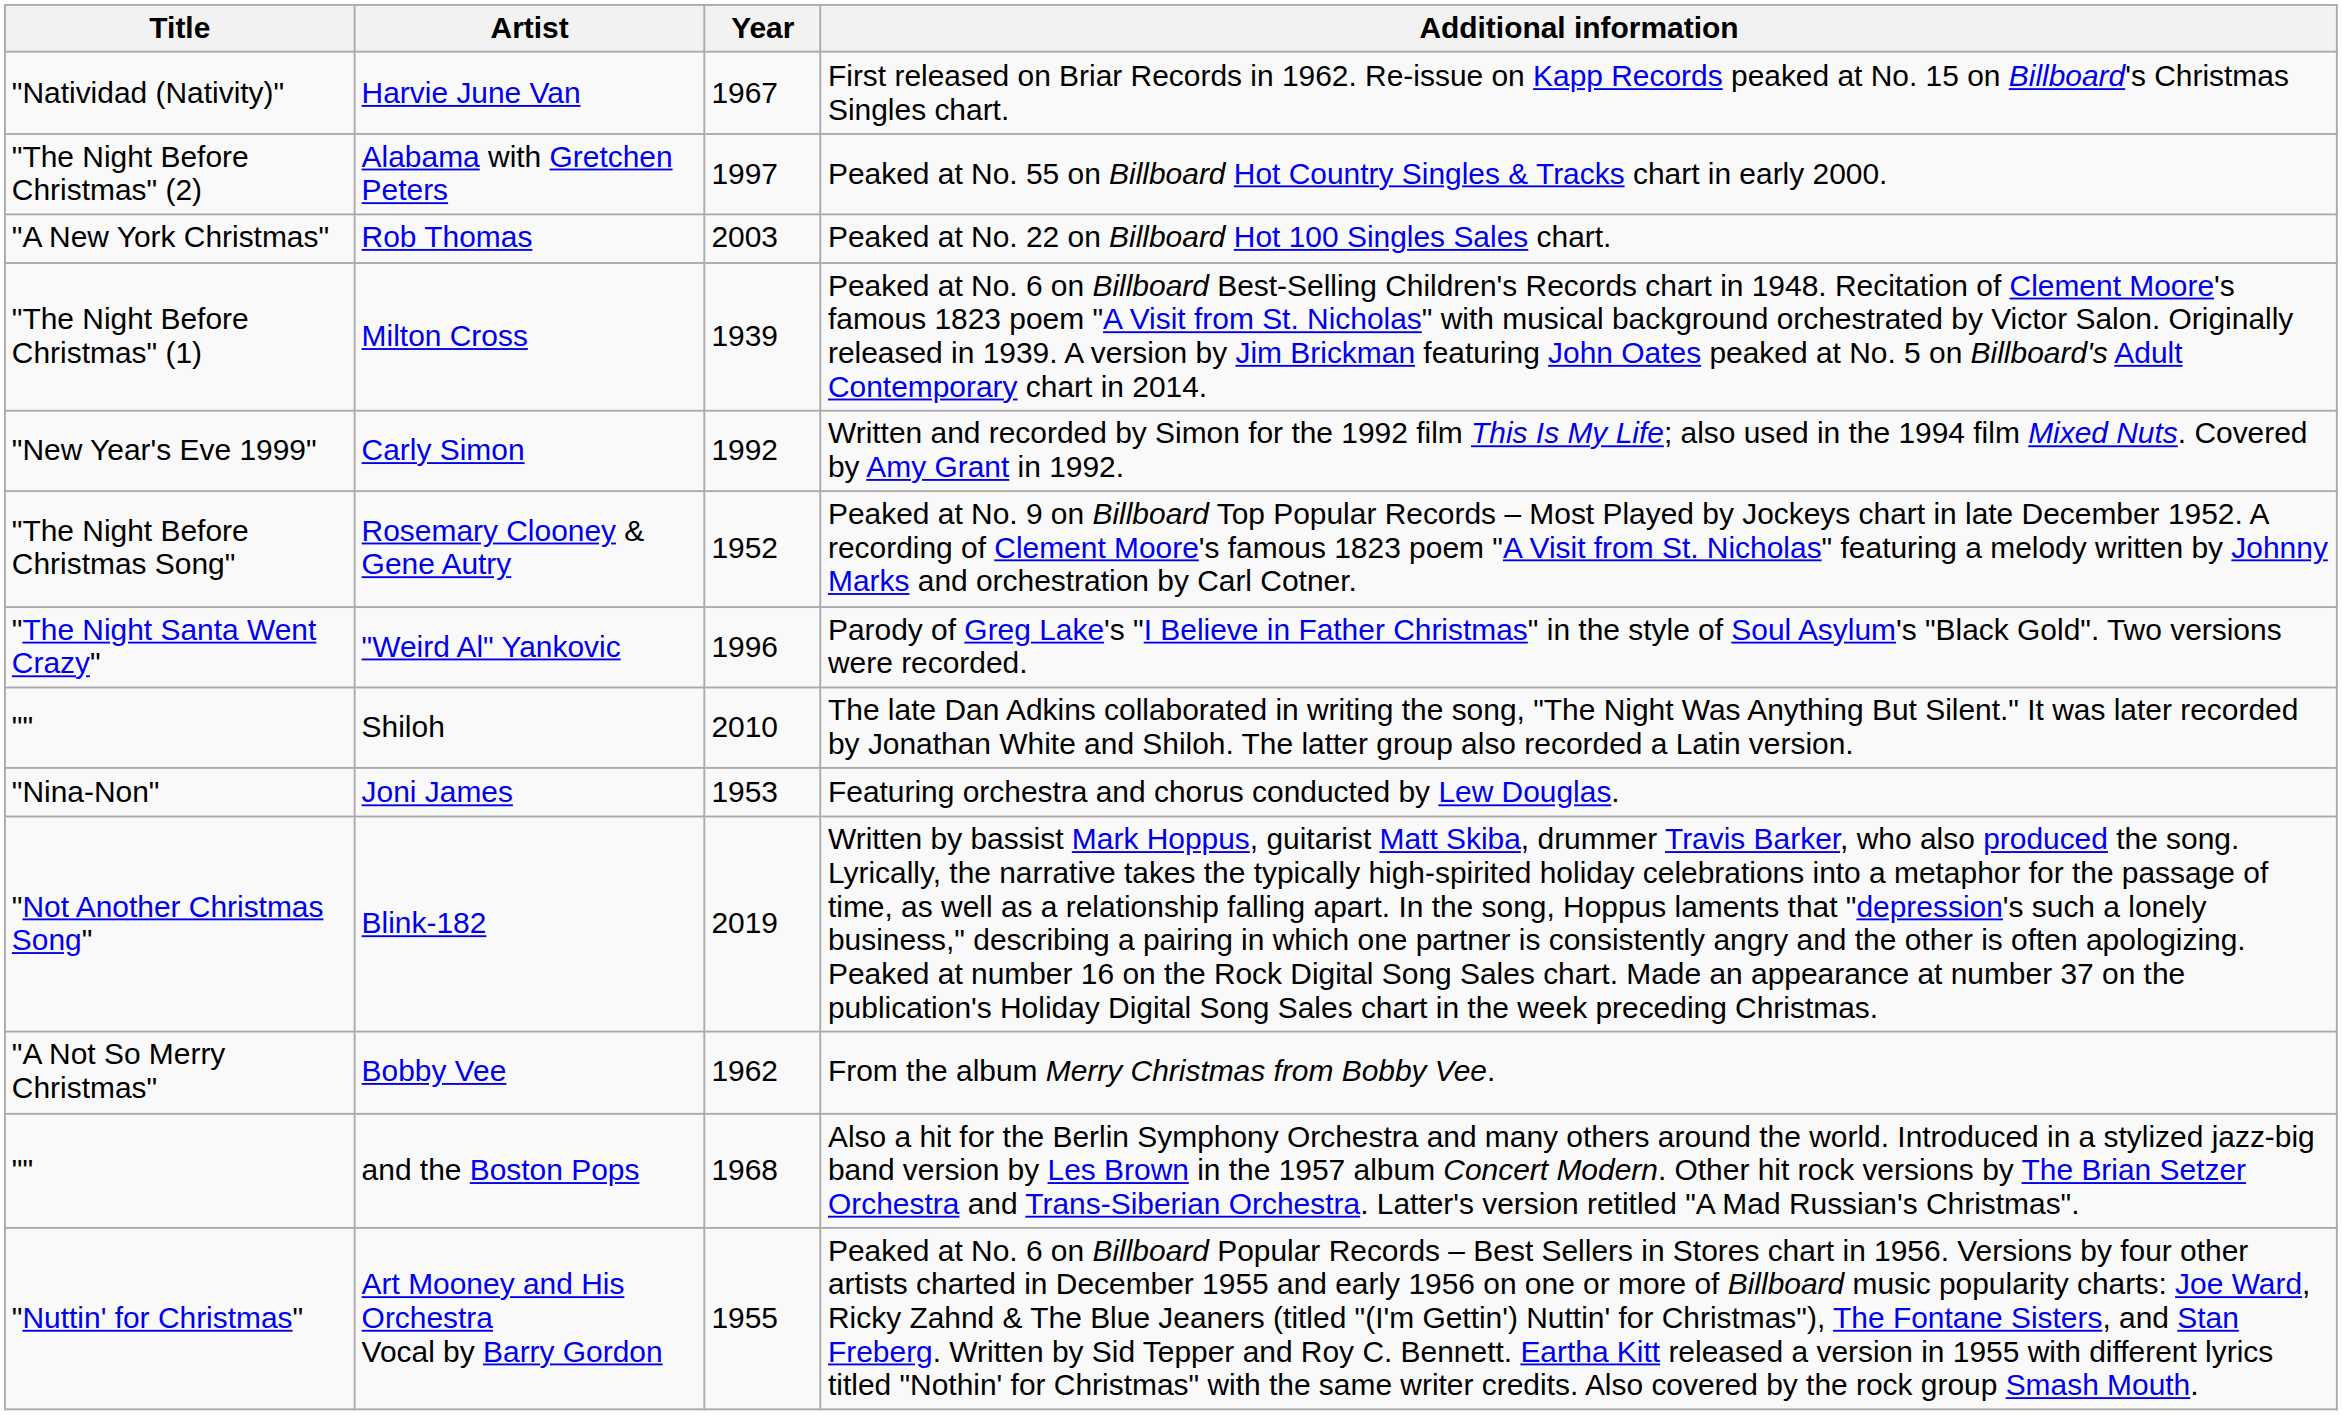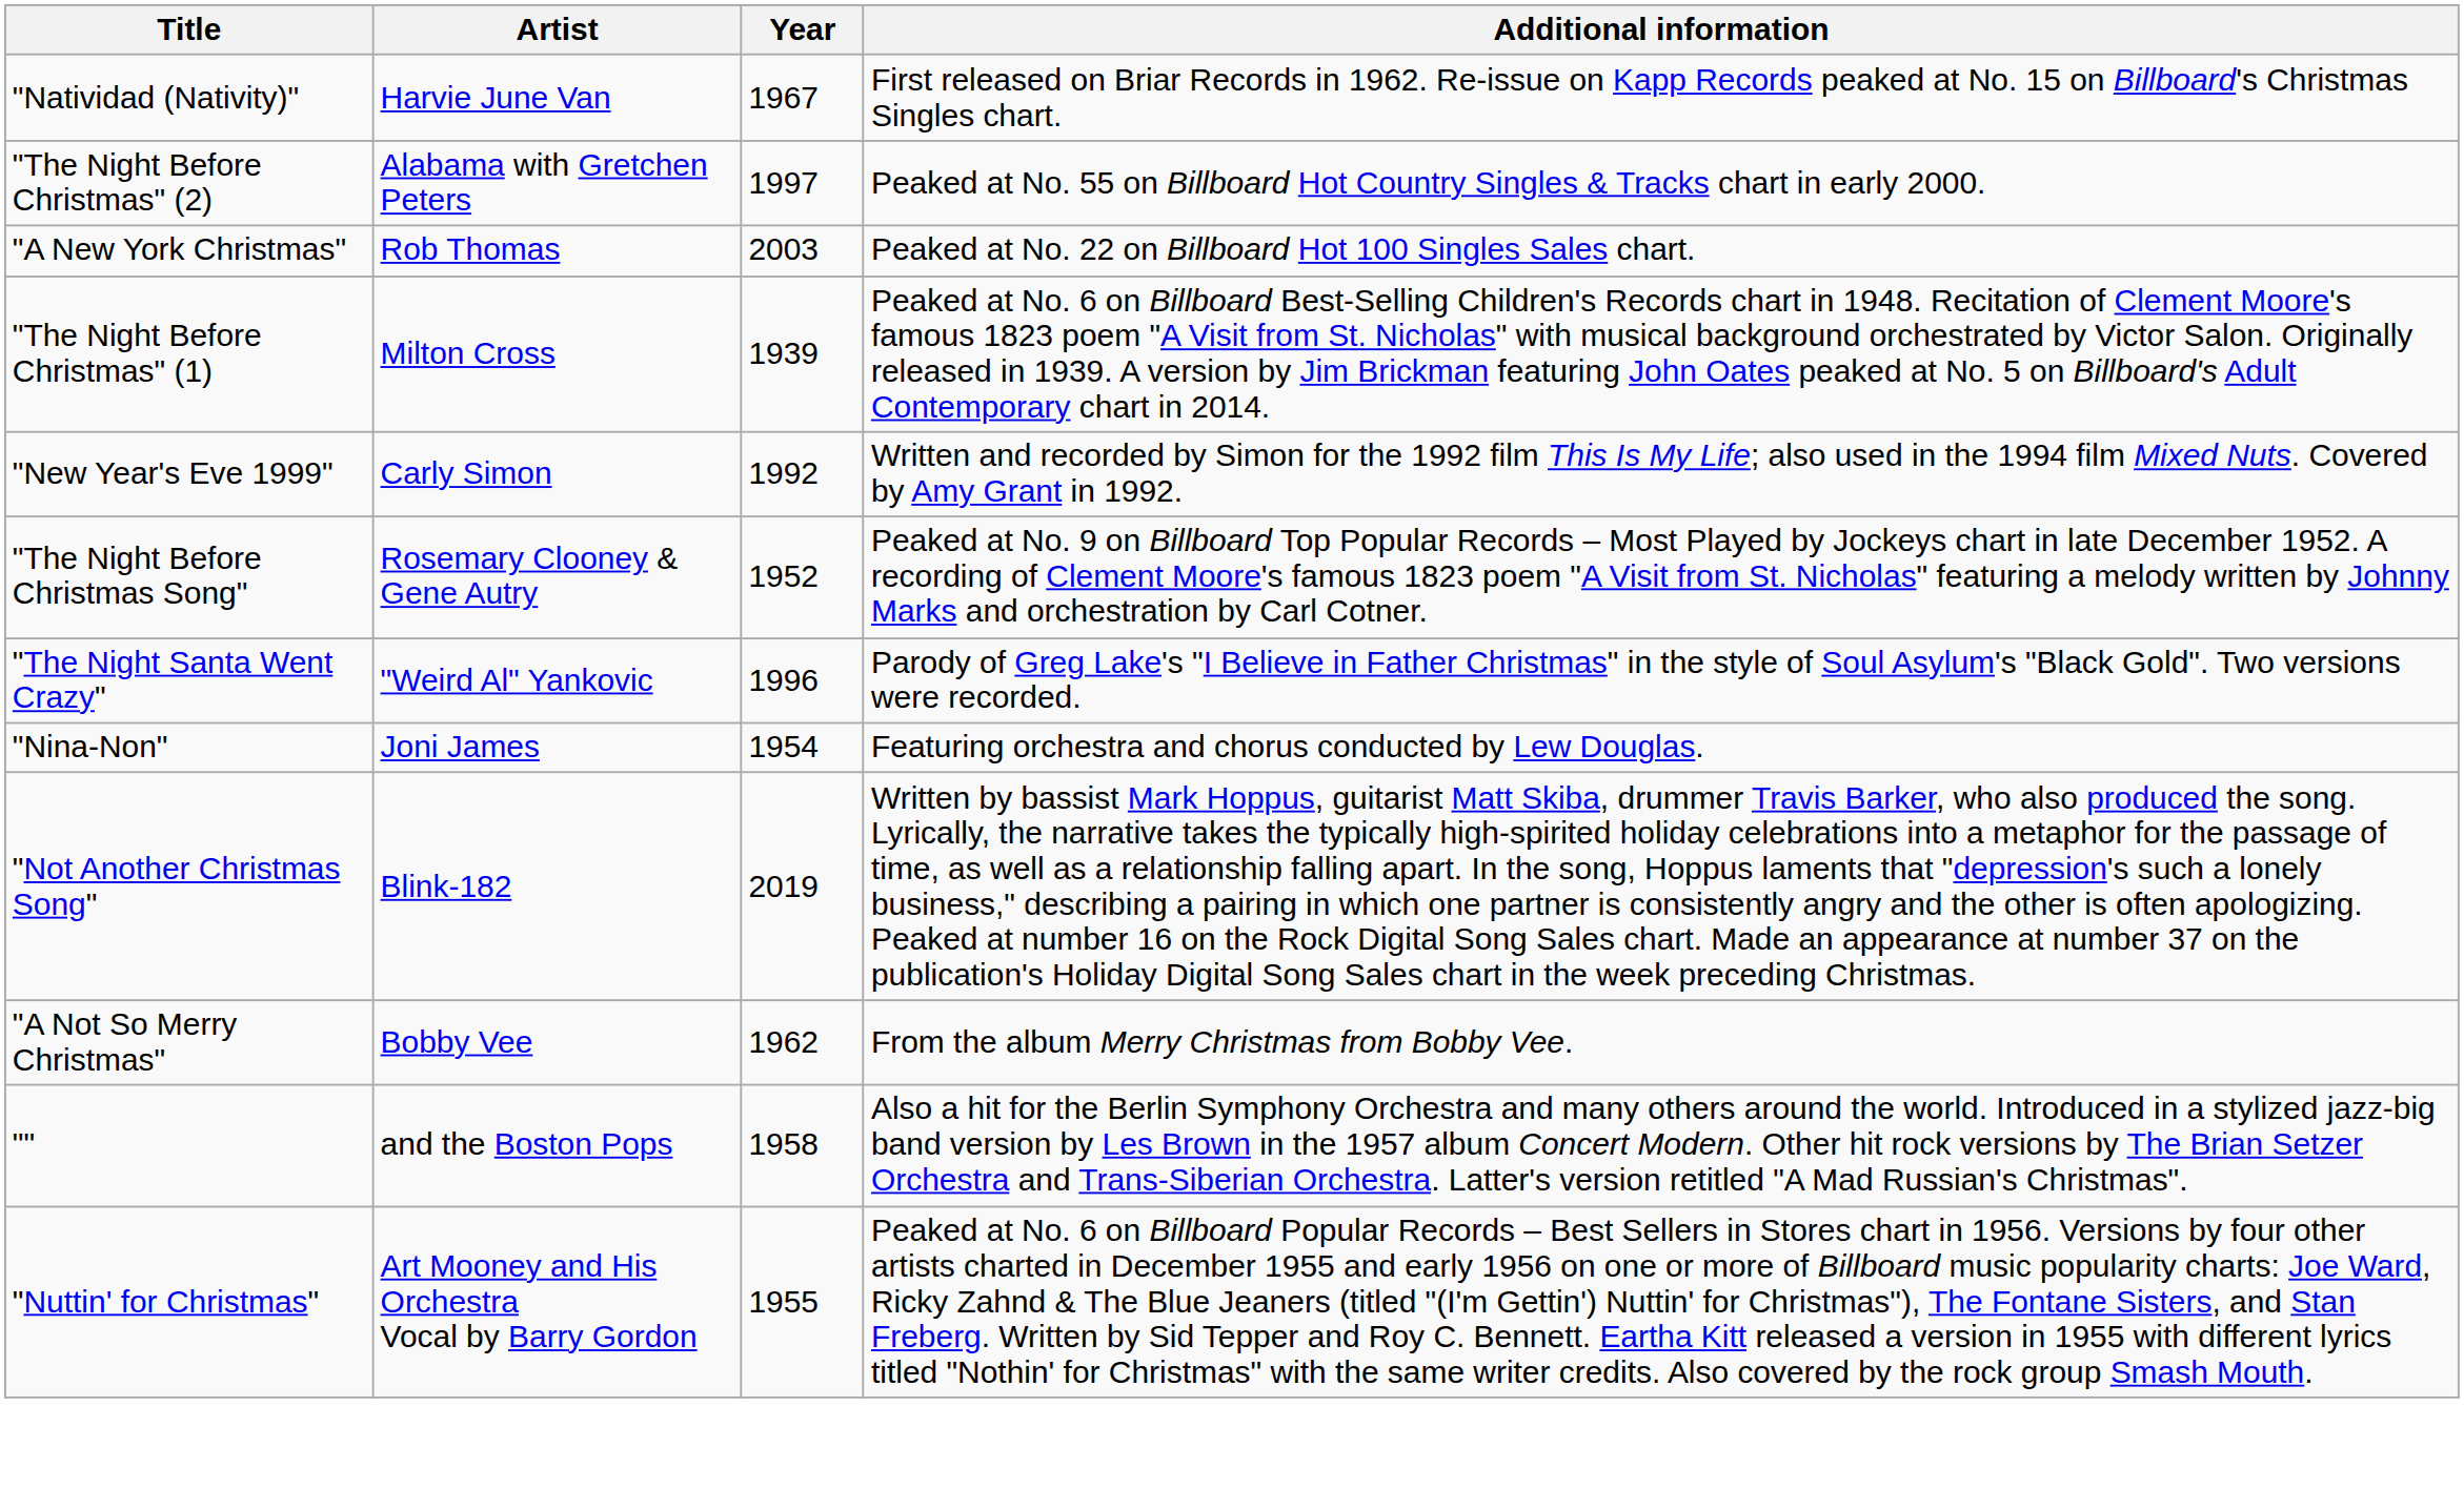- row: "" | Shiloh | 2010 | The late Dan Adkins collaborated in writing the song, "The Night Was Anything But Silent." It was later recorded by Jonathan White and Shiloh. The latter group also recorded a Latin version.
Joni James | Year: 1953 -> 1954
and the Boston Pops | Year: 1968 -> 1958
